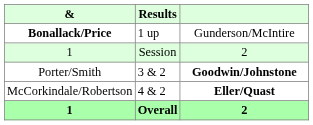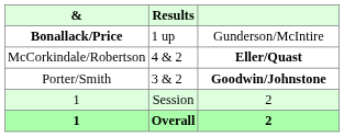rows swapped: McCorkindale/Robertson <-> 1 / Session
